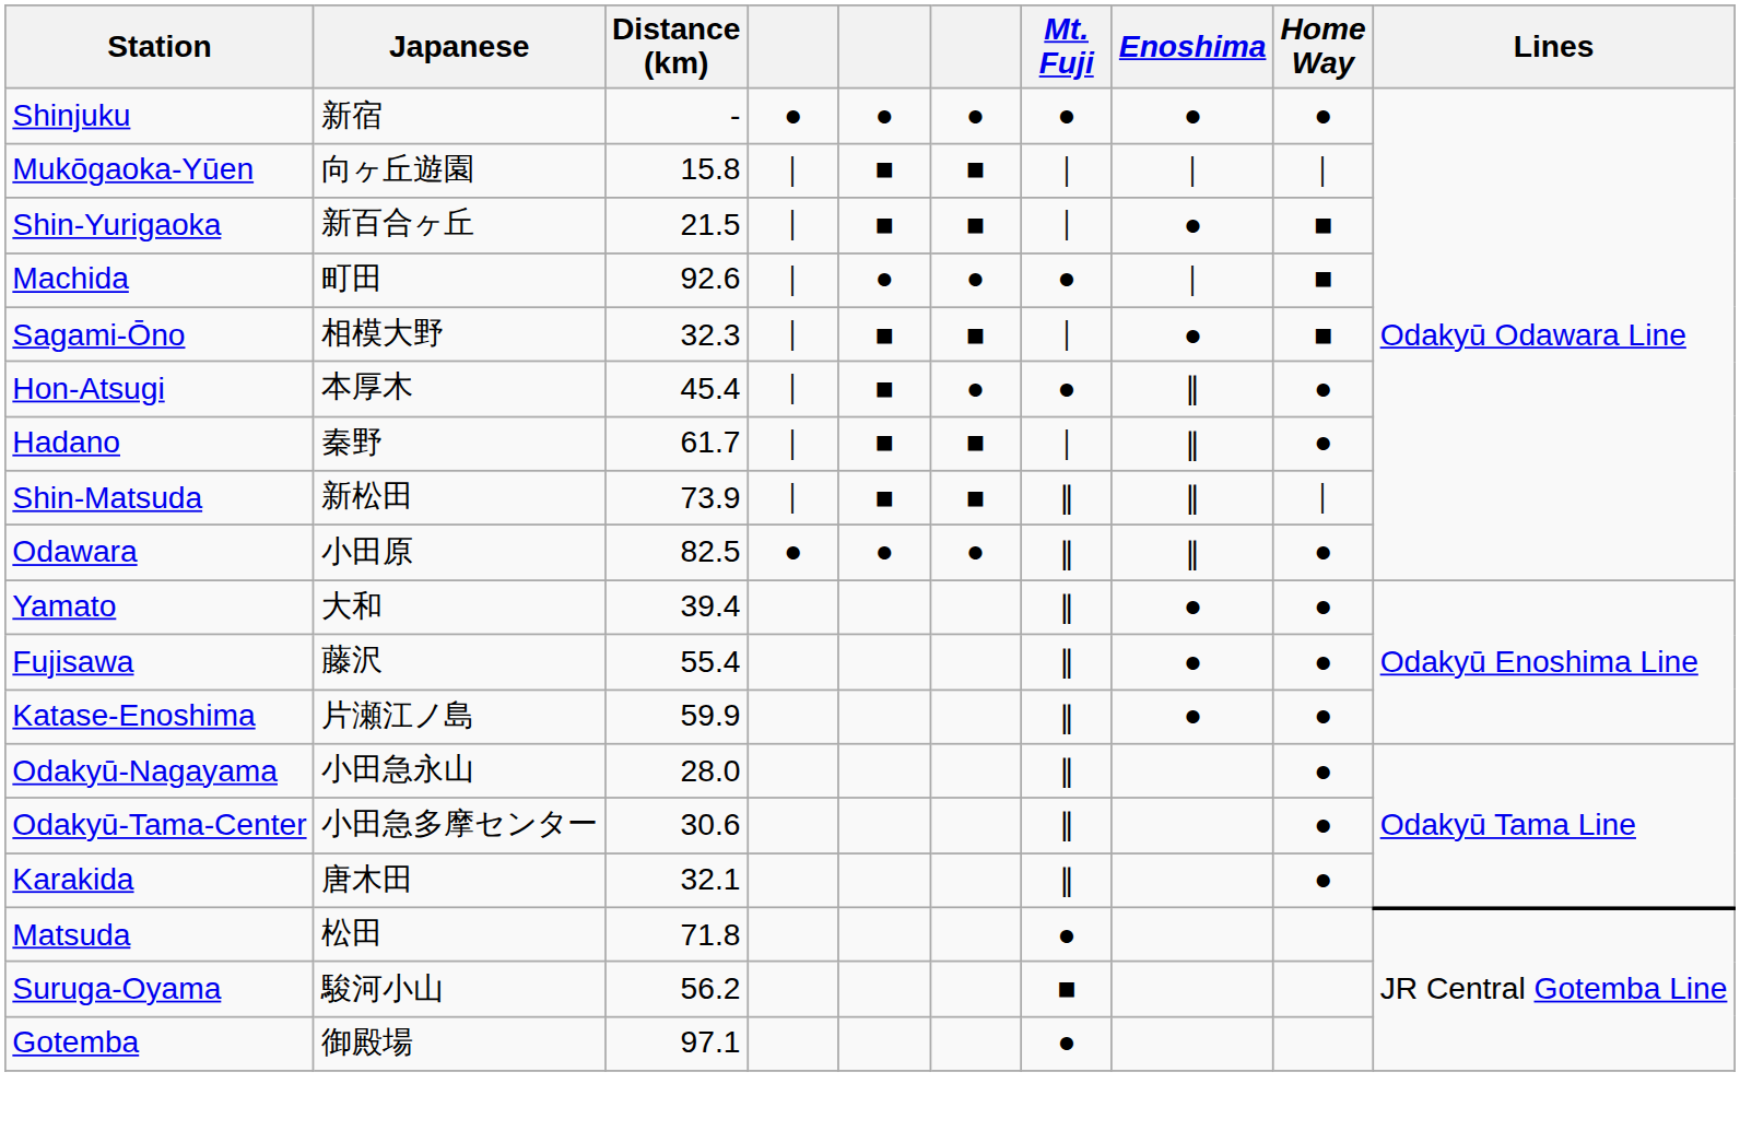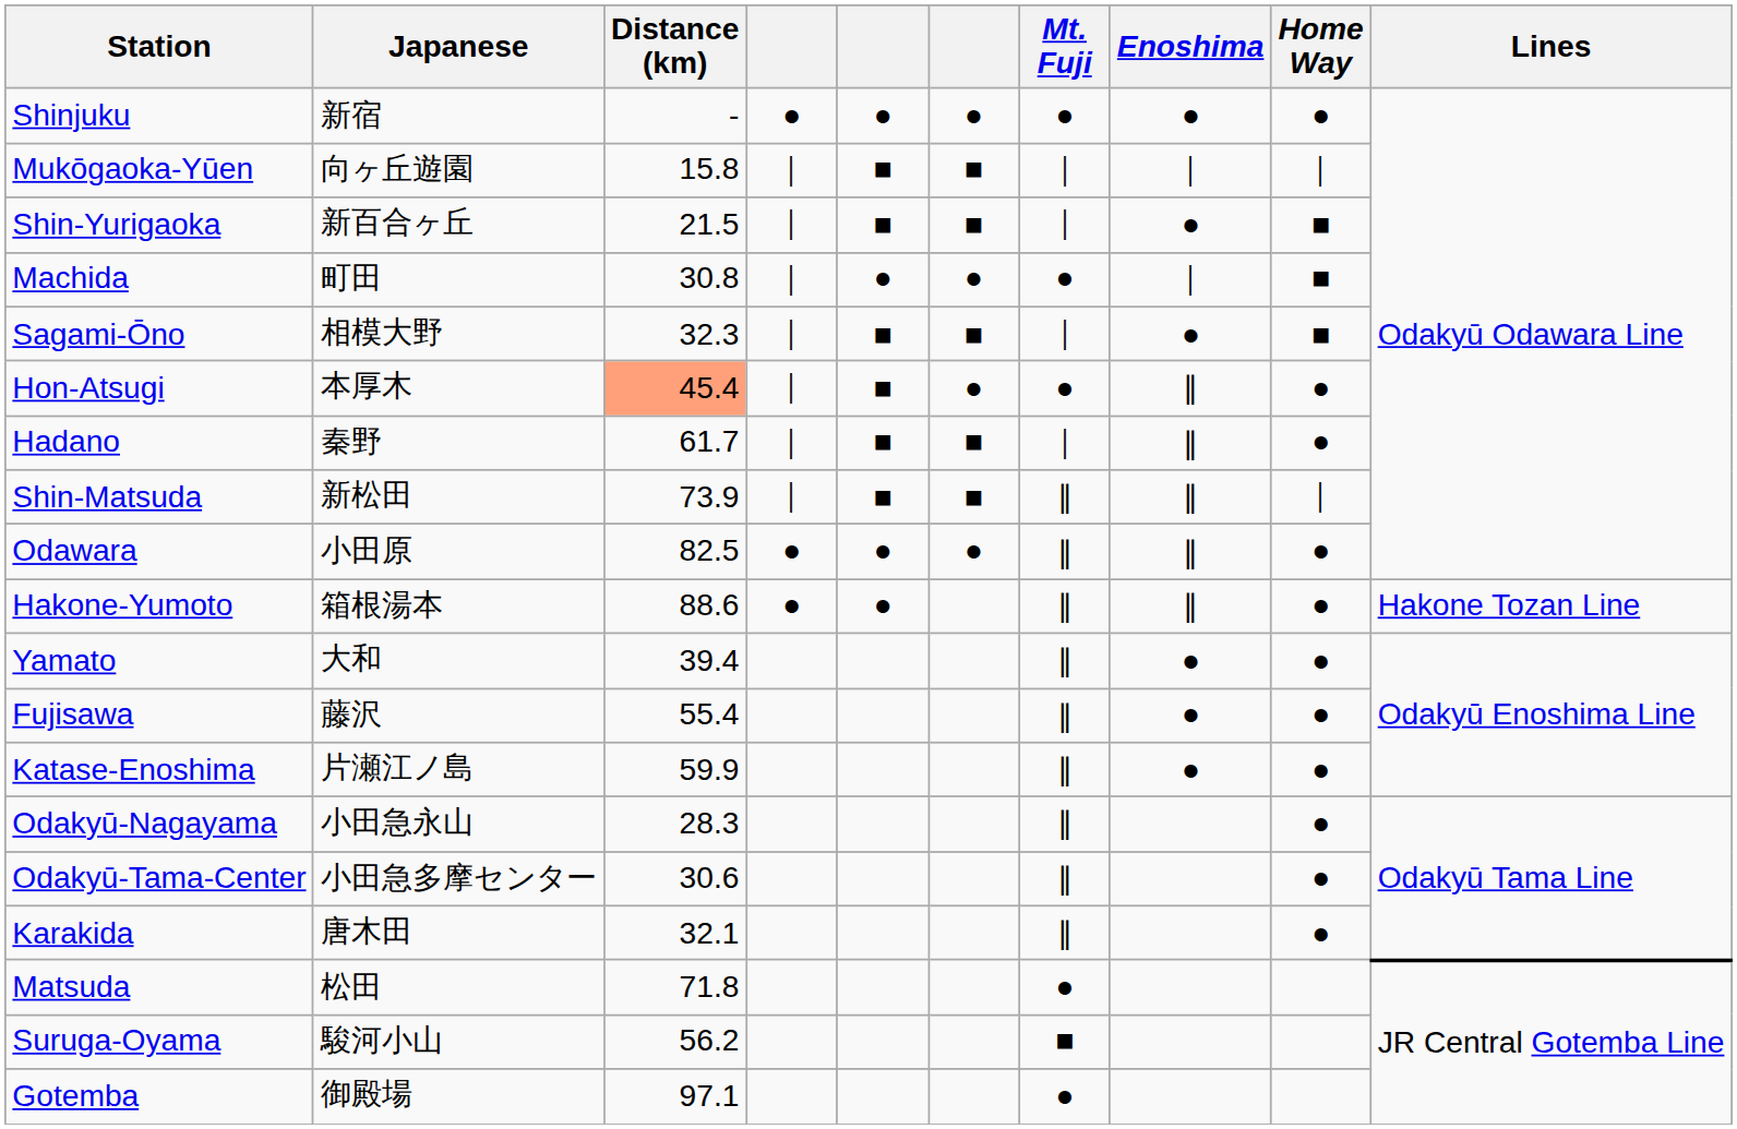Machida | Distance (km): 92.6 -> 30.8
Hon-Atsugi | Distance (km): no background -> lightsalmon background
+ row: Hakone-Yumoto | 箱根湯本 | 88.6 | ● | ● | ∥ | ∥ | ● | Hakone Tozan Line
Odakyū-Nagayama | Distance (km): 28.0 -> 28.3
